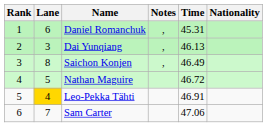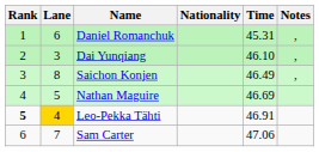columns swapped: Nationality <-> Notes
Dai Yunqiang | Time: 46.13 -> 46.10
Nathan Maguire | Time: 46.72 -> 46.69
Leo-Pekka Tähti | Rank: normal -> bold
